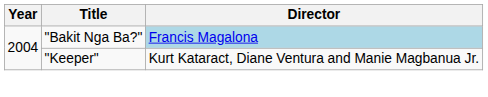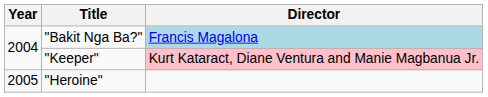"Keeper" | Director: no background -> pink background
+ row: 2005 | "Heroine"
